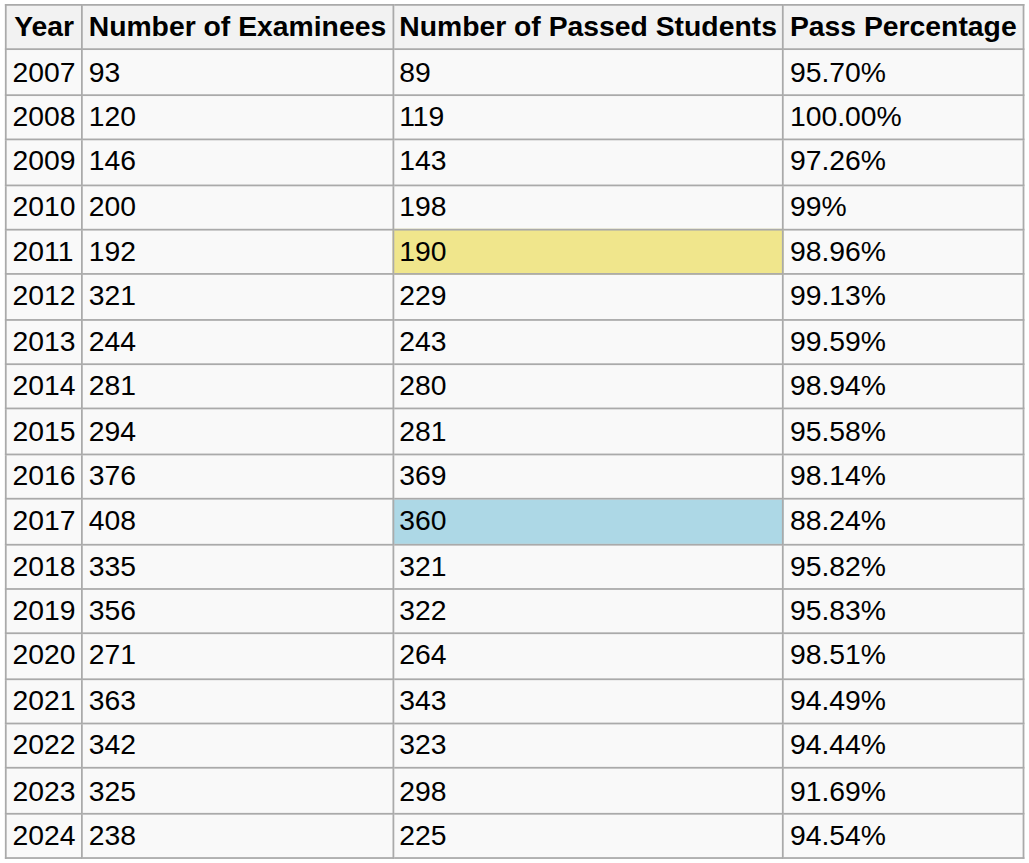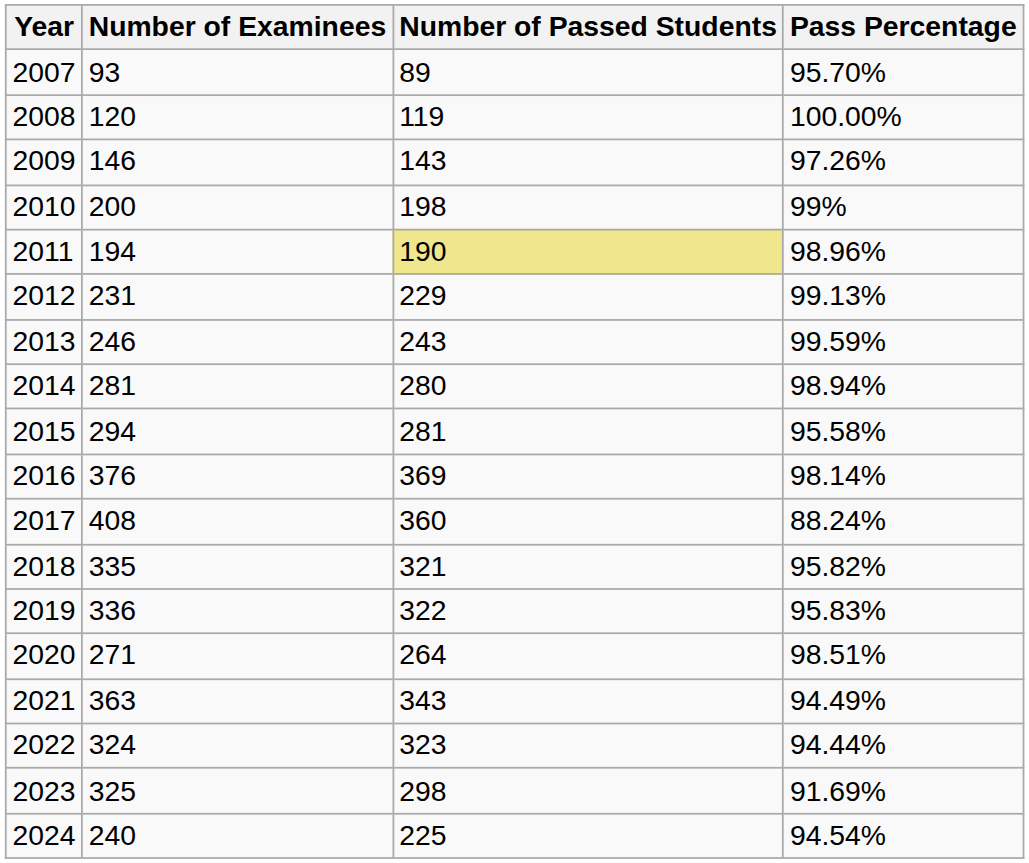2011 | Number of Examinees: 192 -> 194
2012 | Number of Examinees: 321 -> 231
2013 | Number of Examinees: 244 -> 246
2017 | Number of Passed Students: lightblue background -> no background
2019 | Number of Examinees: 356 -> 336
2022 | Number of Examinees: 342 -> 324
2024 | Number of Examinees: 238 -> 240
